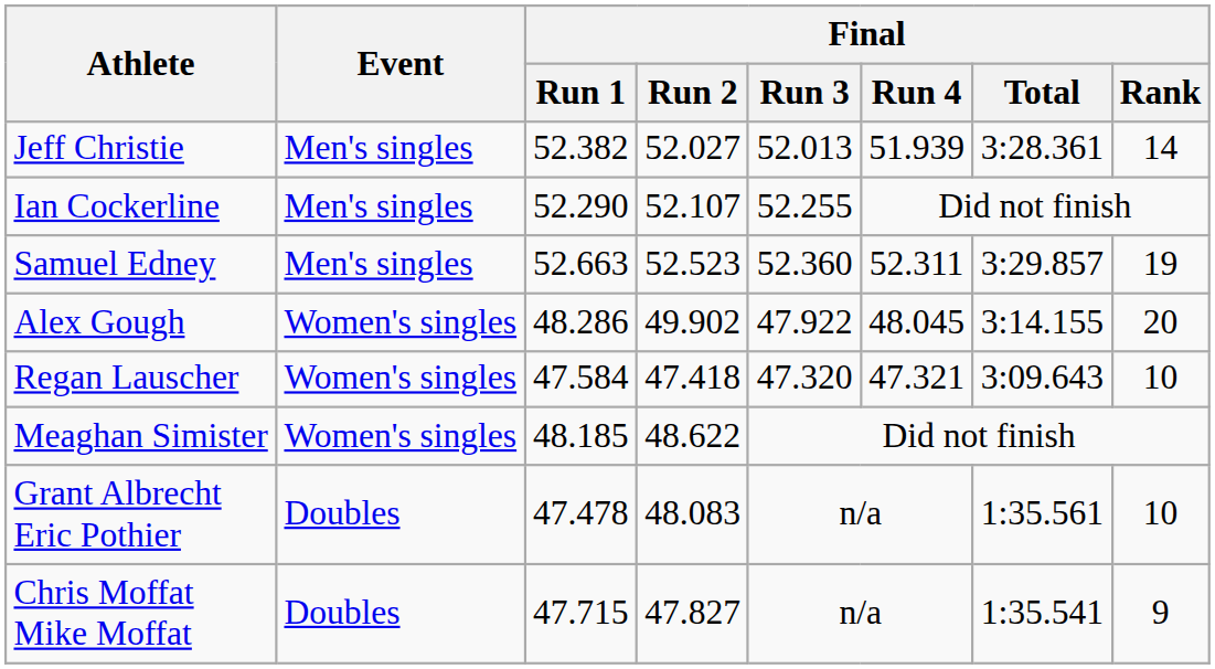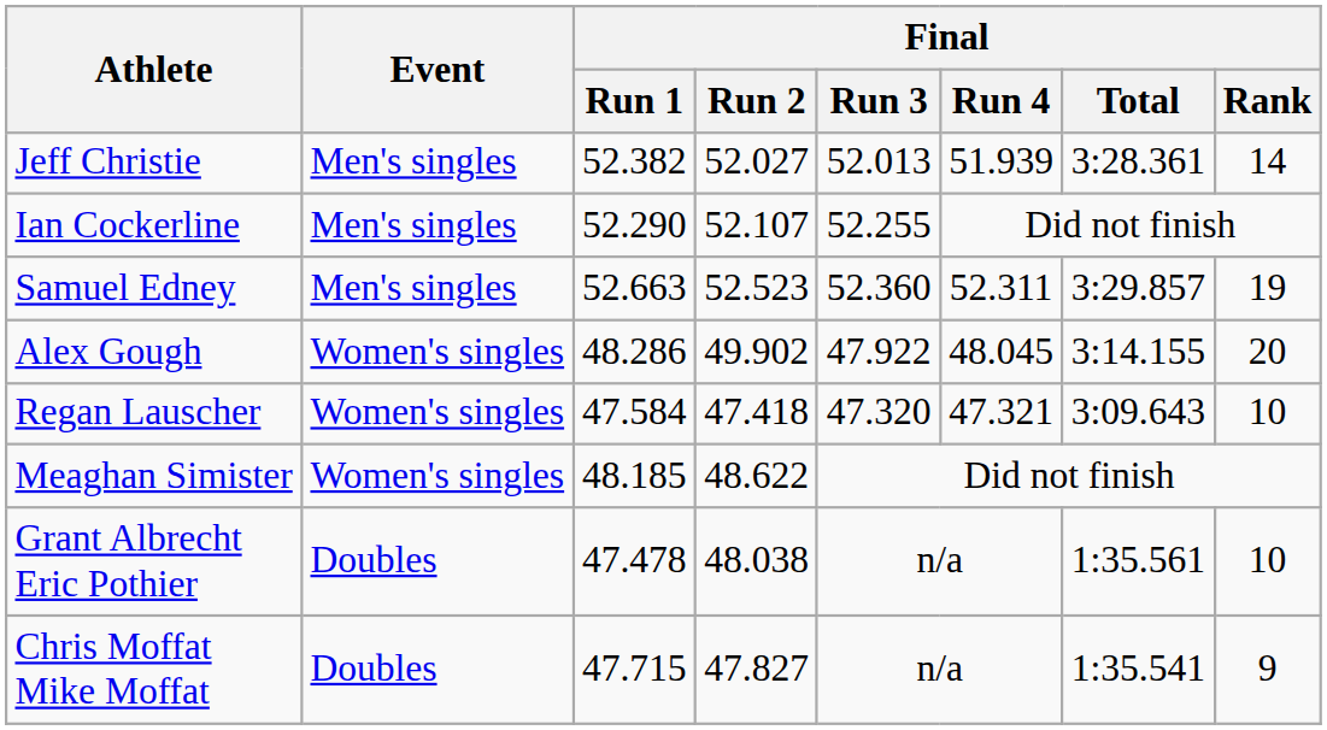Grant Albrecht Eric Pothier | Final / Run 2: 48.083 -> 48.038
